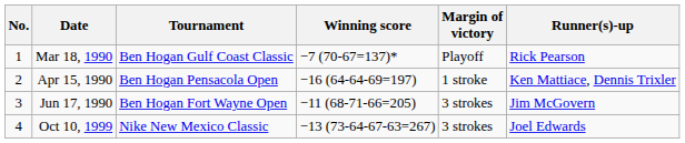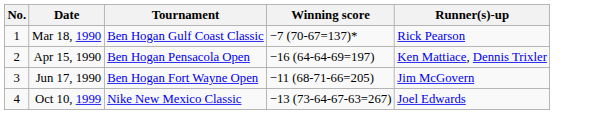- column: Margin of victory | Playoff | 1 stroke | 3 strokes | 3 strokes
